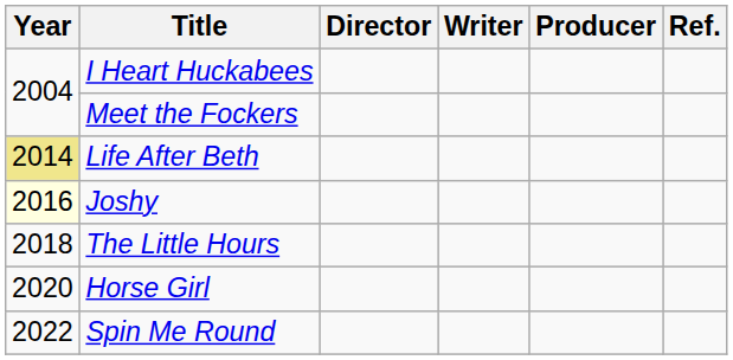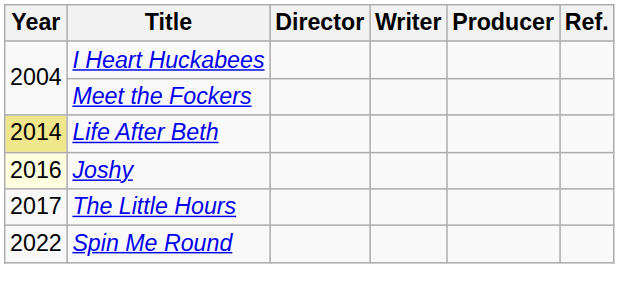The Little Hours | Year: 2018 -> 2017
- row: 2020 | Horse Girl
